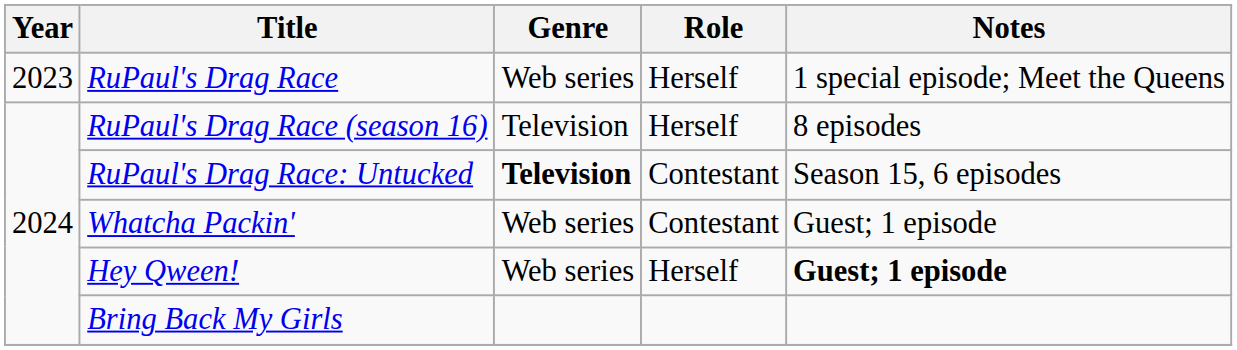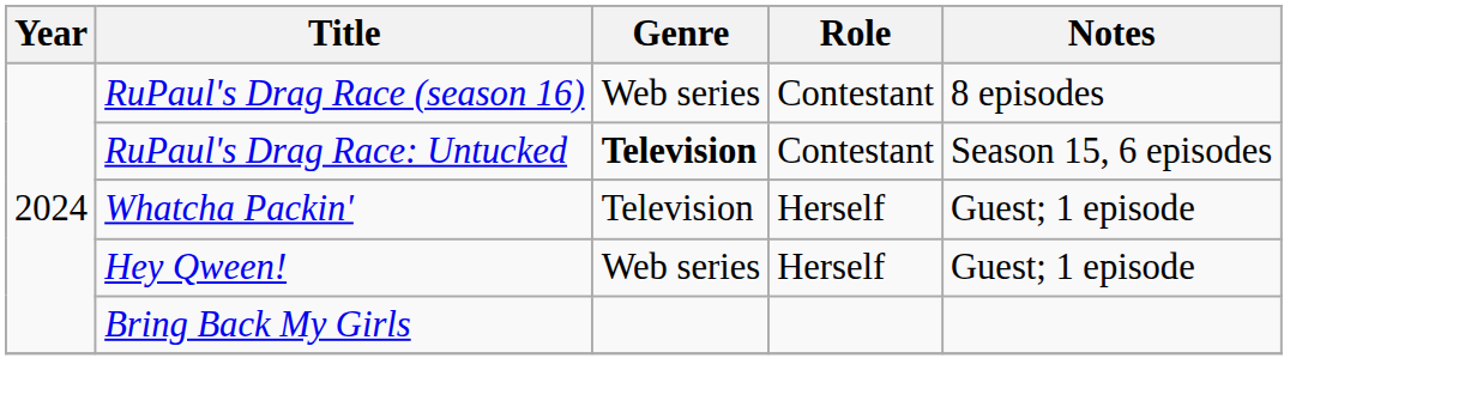- row: 2023 | RuPaul's Drag Race | Web series | Herself | 1 special episode; Meet the Queens
RuPaul's Drag Race (season 16) | Genre: Television -> Web series
RuPaul's Drag Race (season 16) | Role: Herself -> Contestant
Whatcha Packin' | Genre: Web series -> Television
Whatcha Packin' | Role: Contestant -> Herself
Hey Qween! | Notes: bold -> normal
